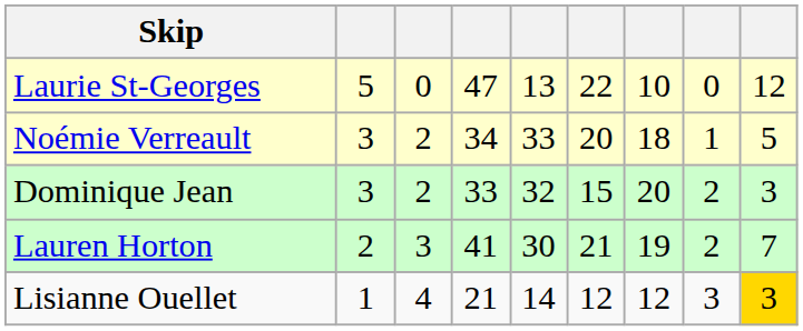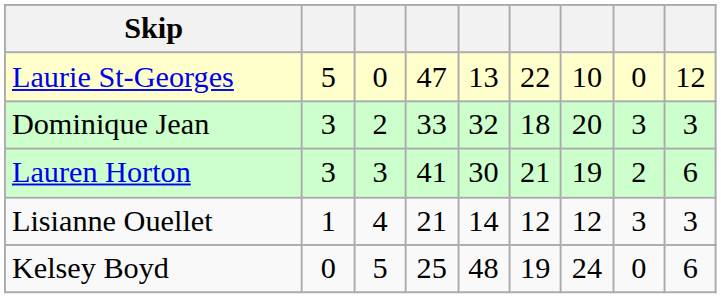- row: Noémie Verreault | 3 | 2 | 34 | 33 | 20 | 18 | 1 | 5
Dominique Jean | column 6: 15 -> 18
Dominique Jean | column 8: 2 -> 3
Lauren Horton | column 2: 2 -> 3
Lauren Horton | column 9: 7 -> 6
Lisianne Ouellet | column 9: gold background -> no background
+ row: Kelsey Boyd | 0 | 5 | 25 | 48 | 19 | 24 | 0 | 6
